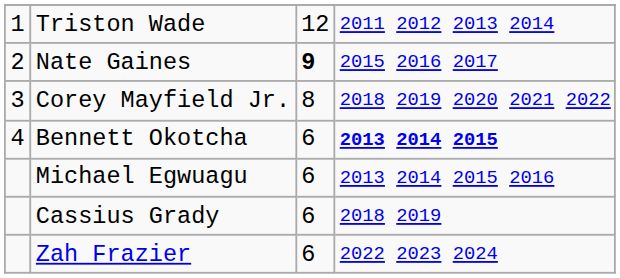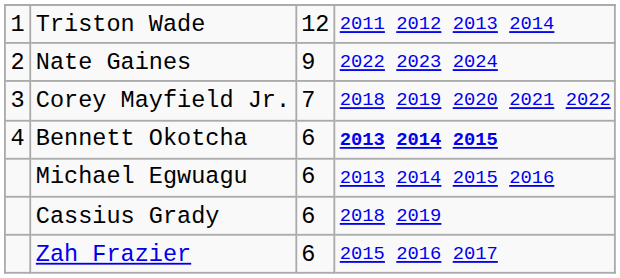Nate Gaines | column 3: bold -> normal
Nate Gaines | column 4: 2015 2016 2017 -> 2022 2023 2024
Corey Mayfield Jr. | column 3: 8 -> 7
Zah Frazier | column 4: 2022 2023 2024 -> 2015 2016 2017
